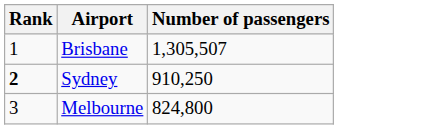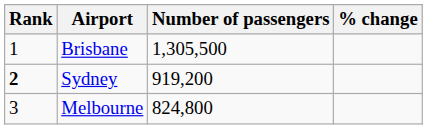+ column: % change
Brisbane | Number of passengers: 1,305,507 -> 1,305,500
Sydney | Number of passengers: 910,250 -> 919,200
